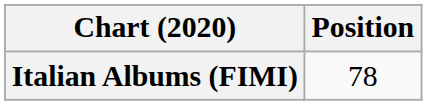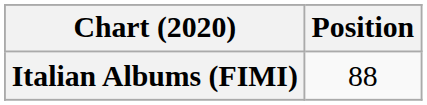Italian Albums (FIMI) | Position: 78 -> 88
